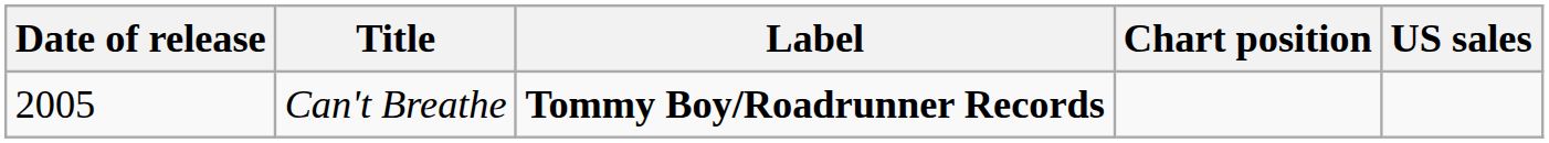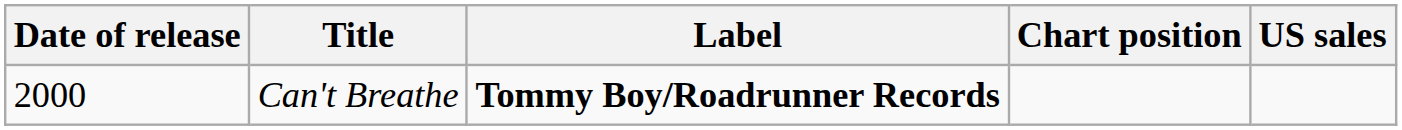Can't Breathe | Date of release: 2005 -> 2000
